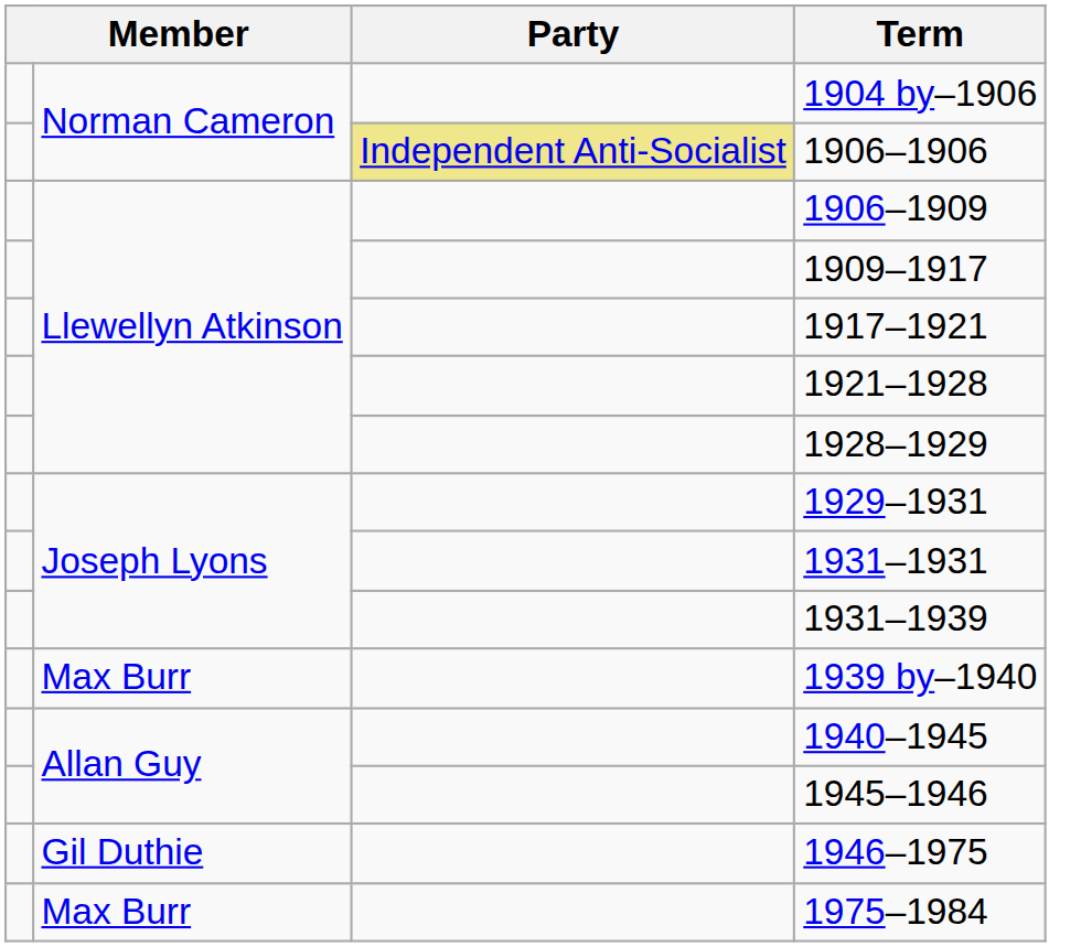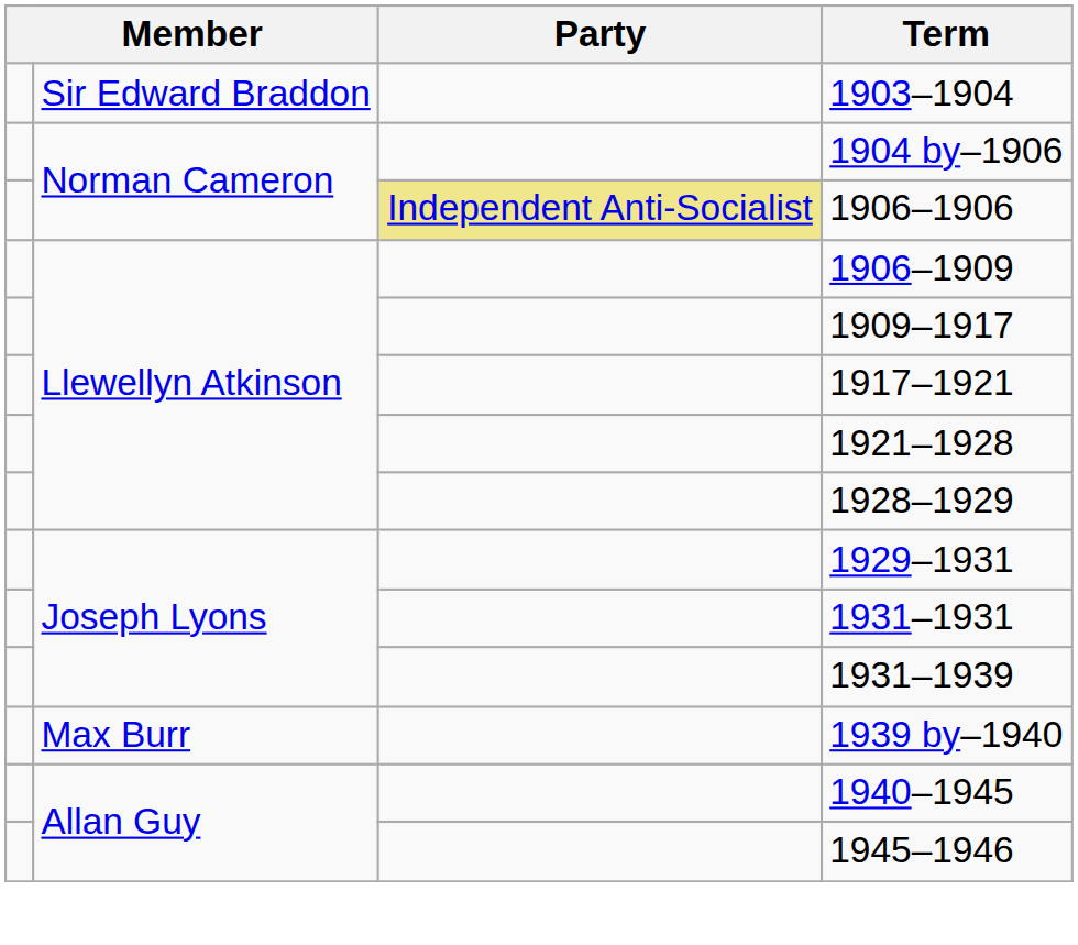+ row: Sir Edward Braddon | 1903–1904
- row: Gil Duthie | 1946–1975
- row: Max Burr | 1975–1984
